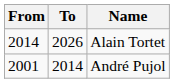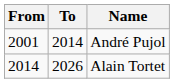rows swapped: André Pujol <-> Alain Tortet
